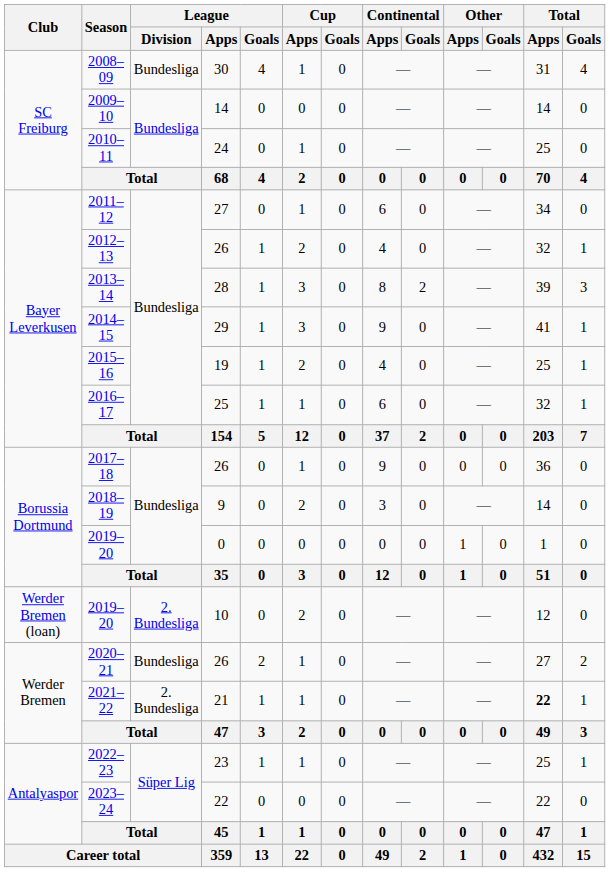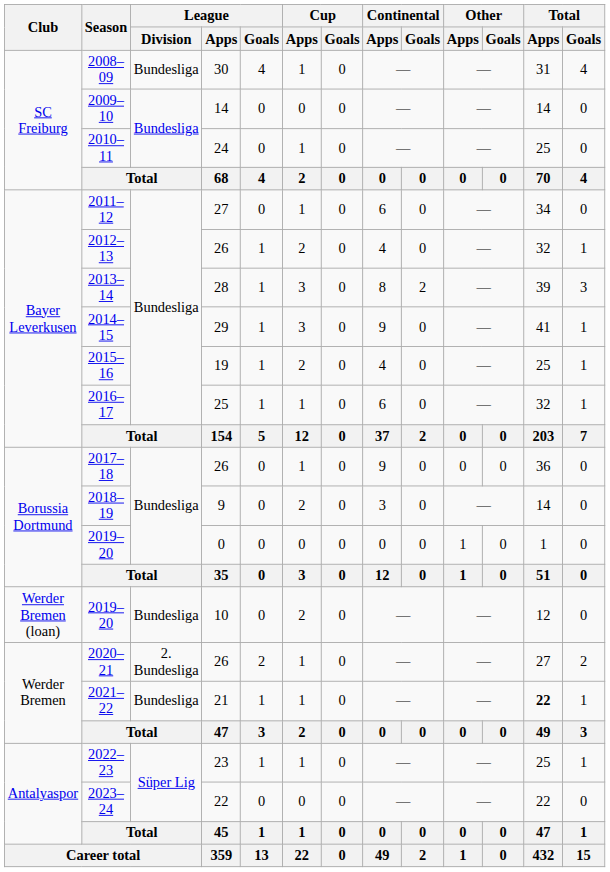2019–20 / 10 | League / Division: 2. Bundesliga -> Bundesliga
2020–21 | League / Division: Bundesliga -> 2. Bundesliga
2021–22 | League / Division: 2. Bundesliga -> Bundesliga
